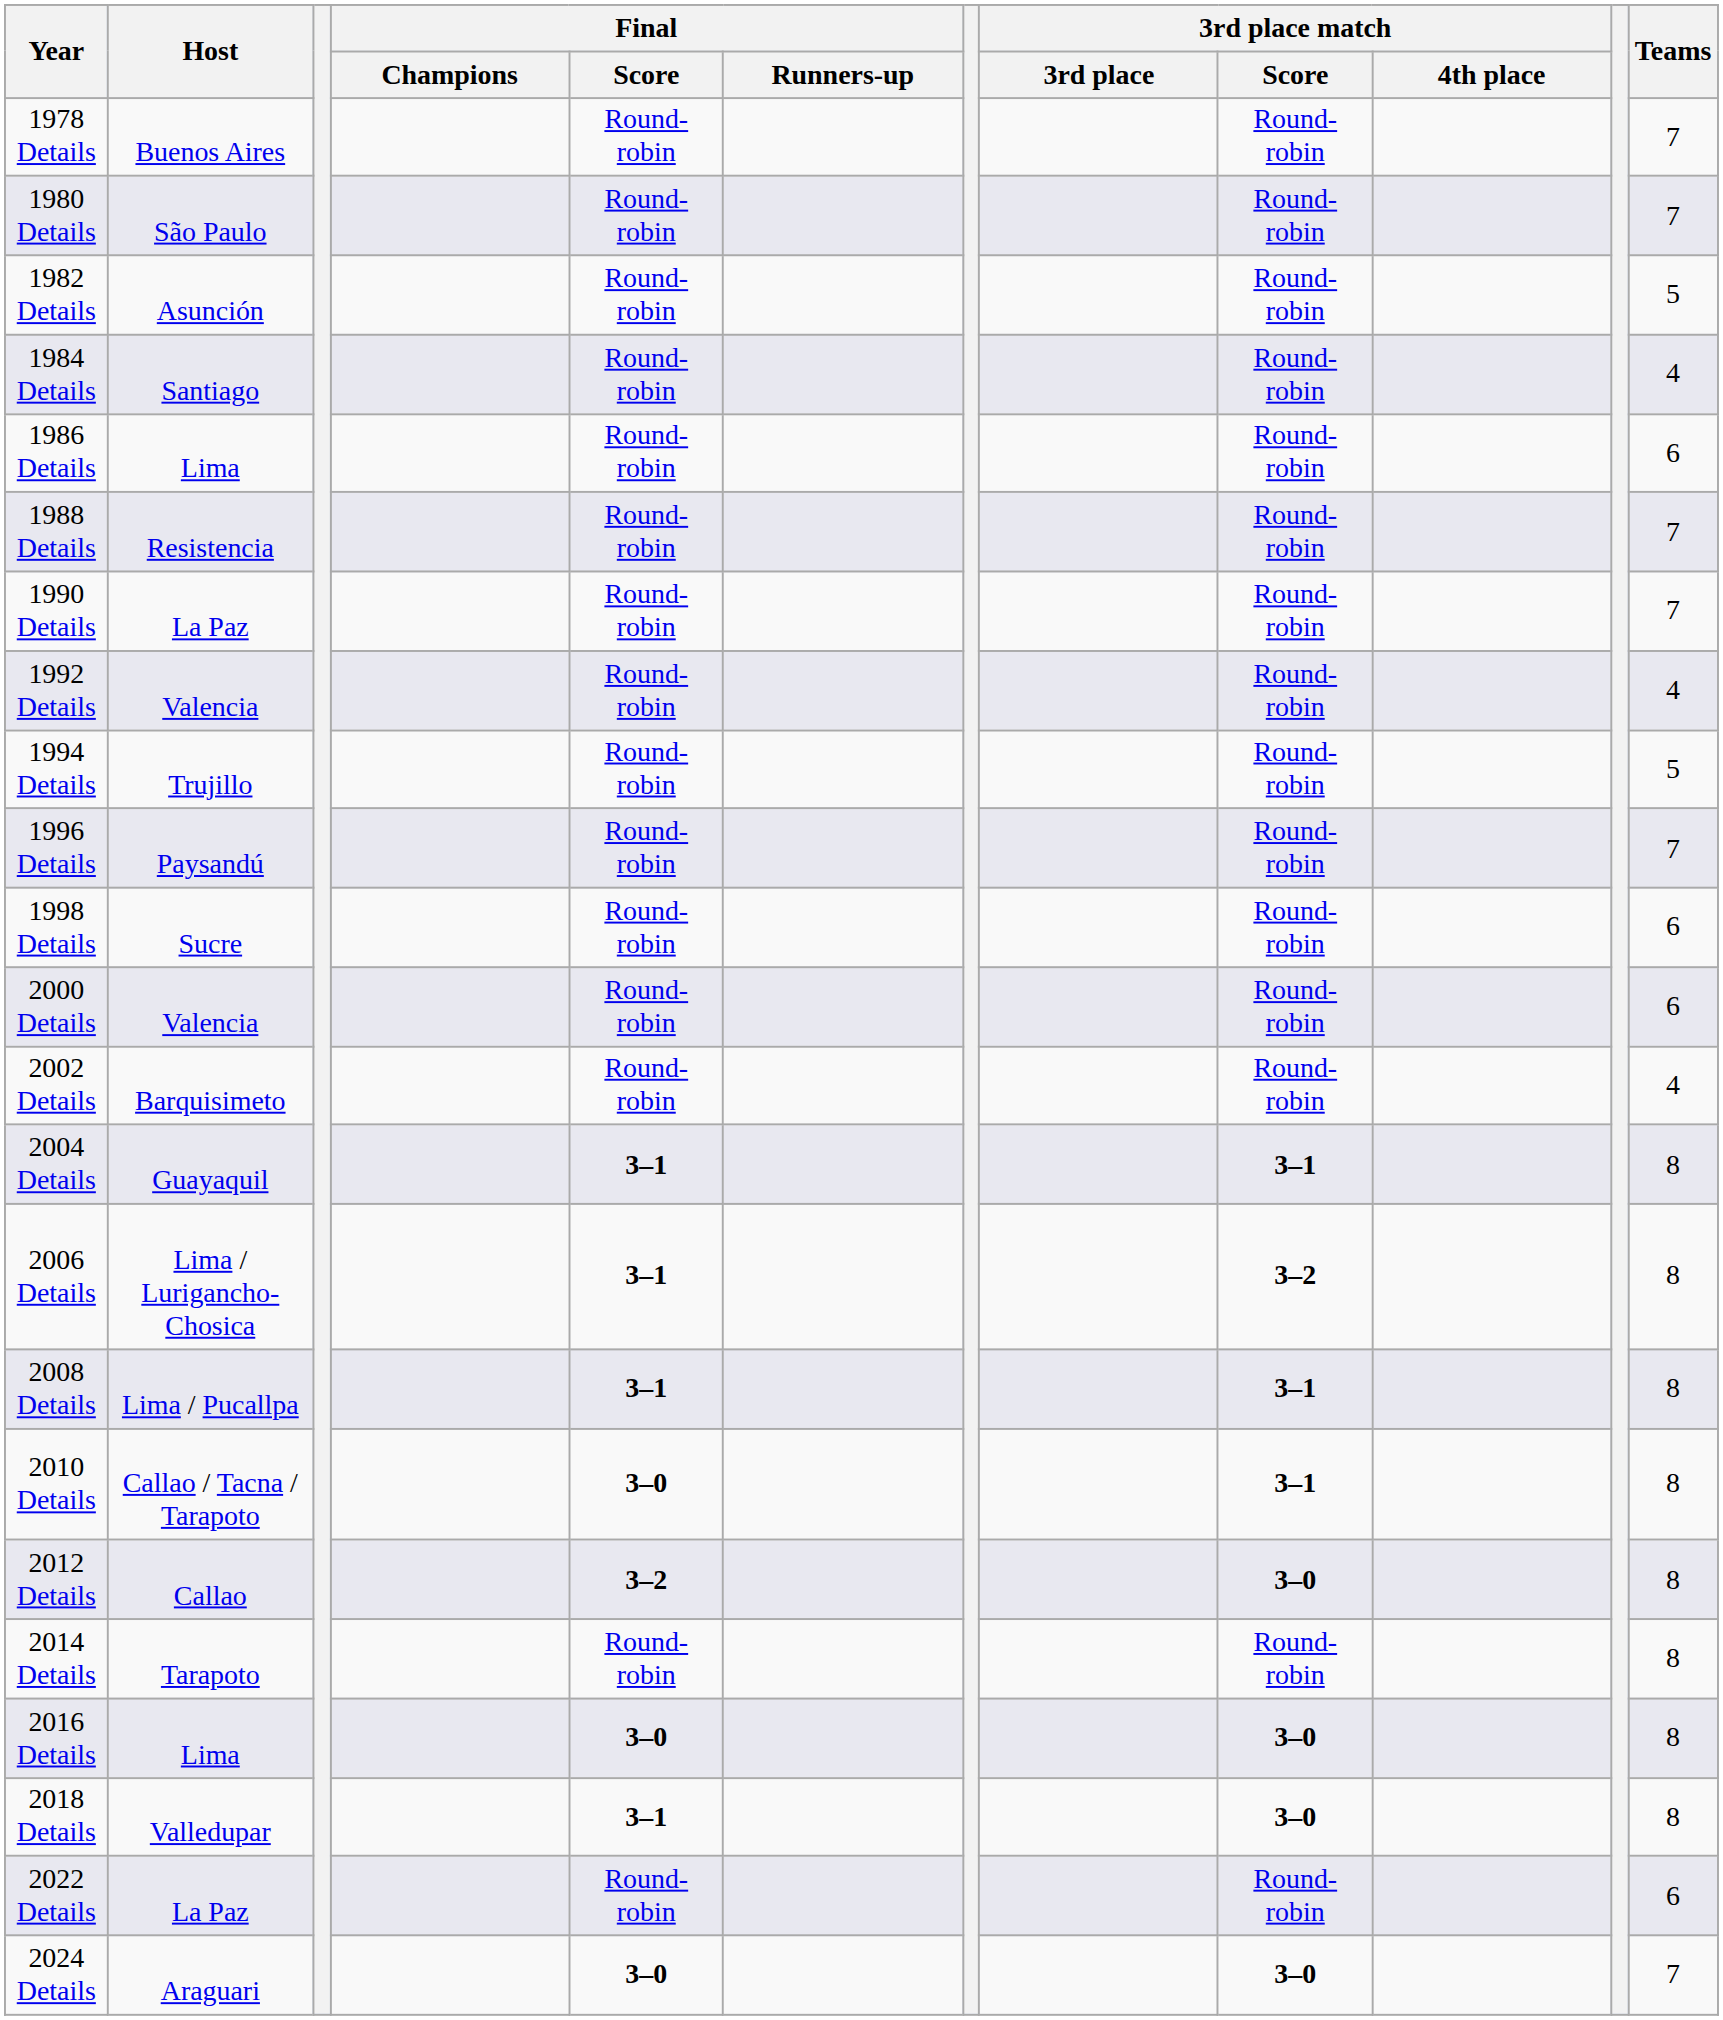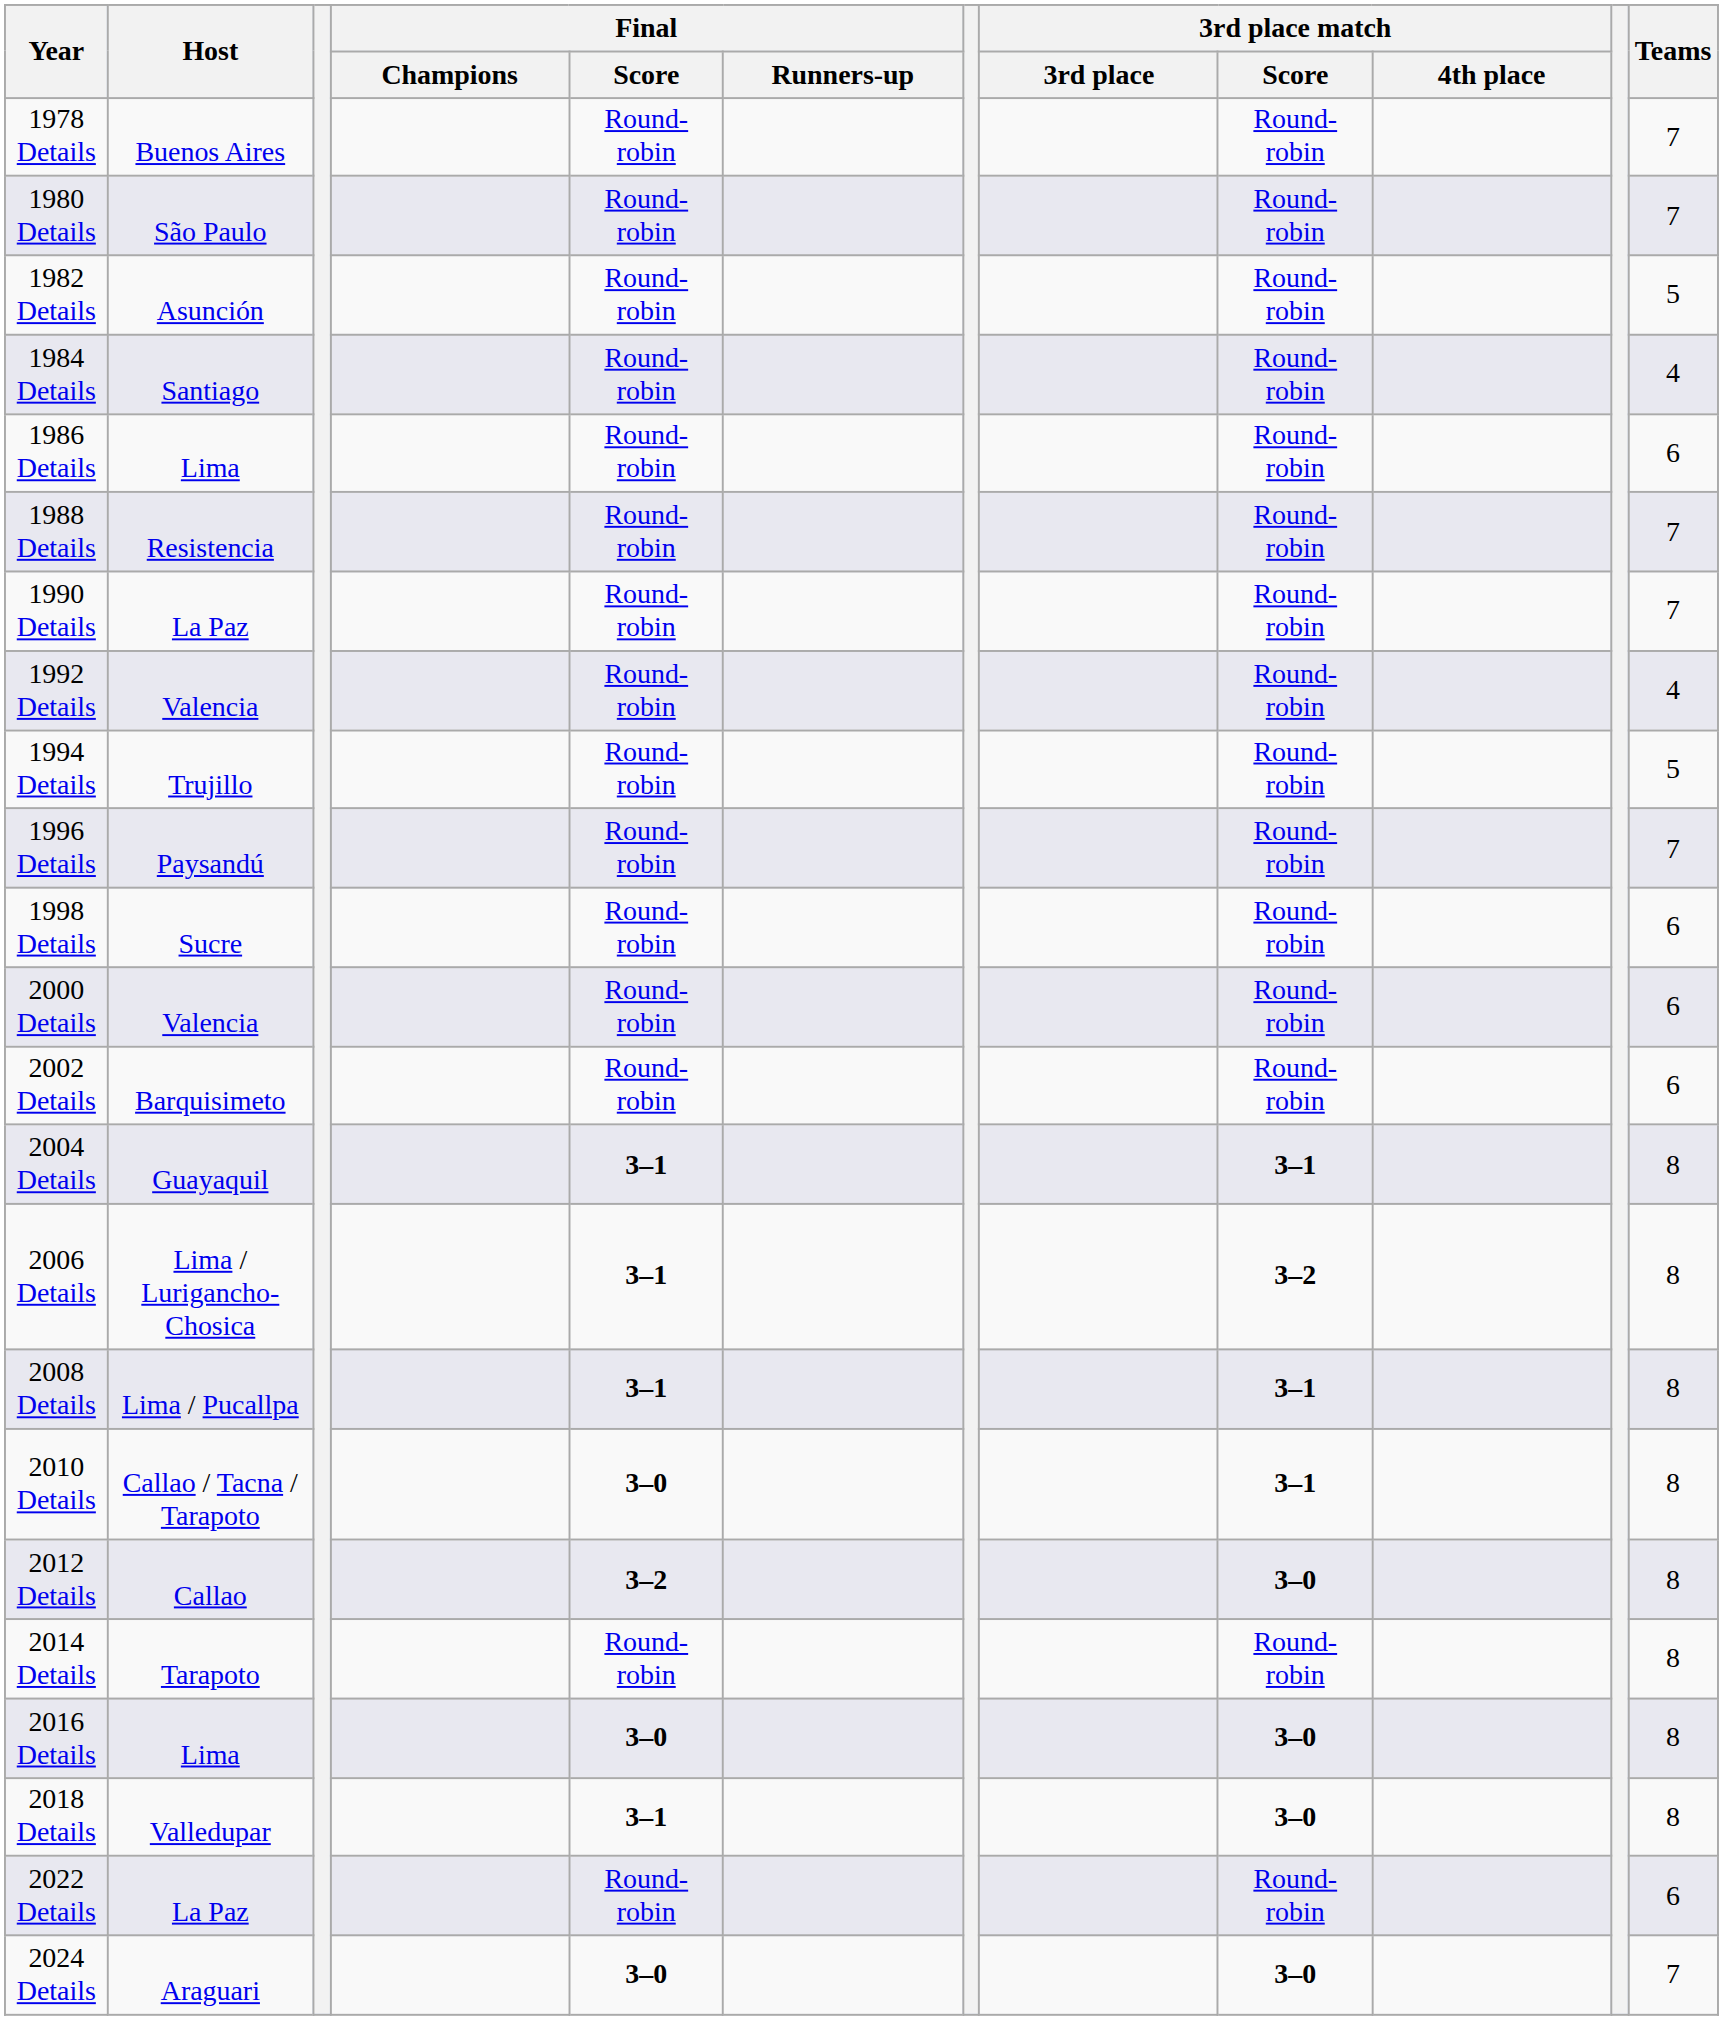2002 Details | Teams: 4 -> 6
